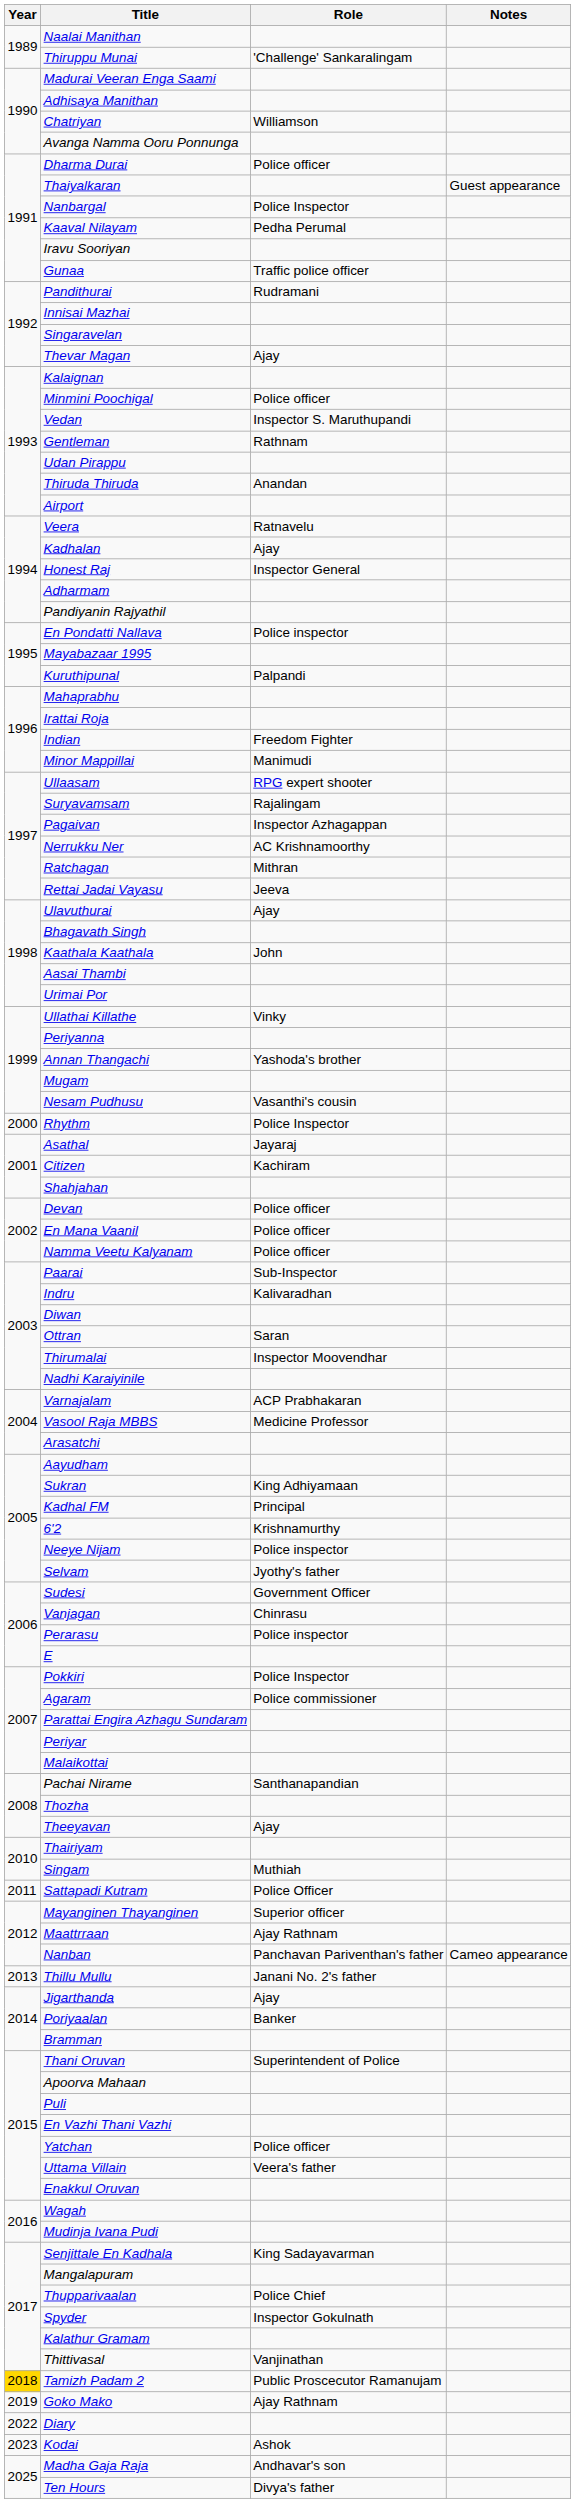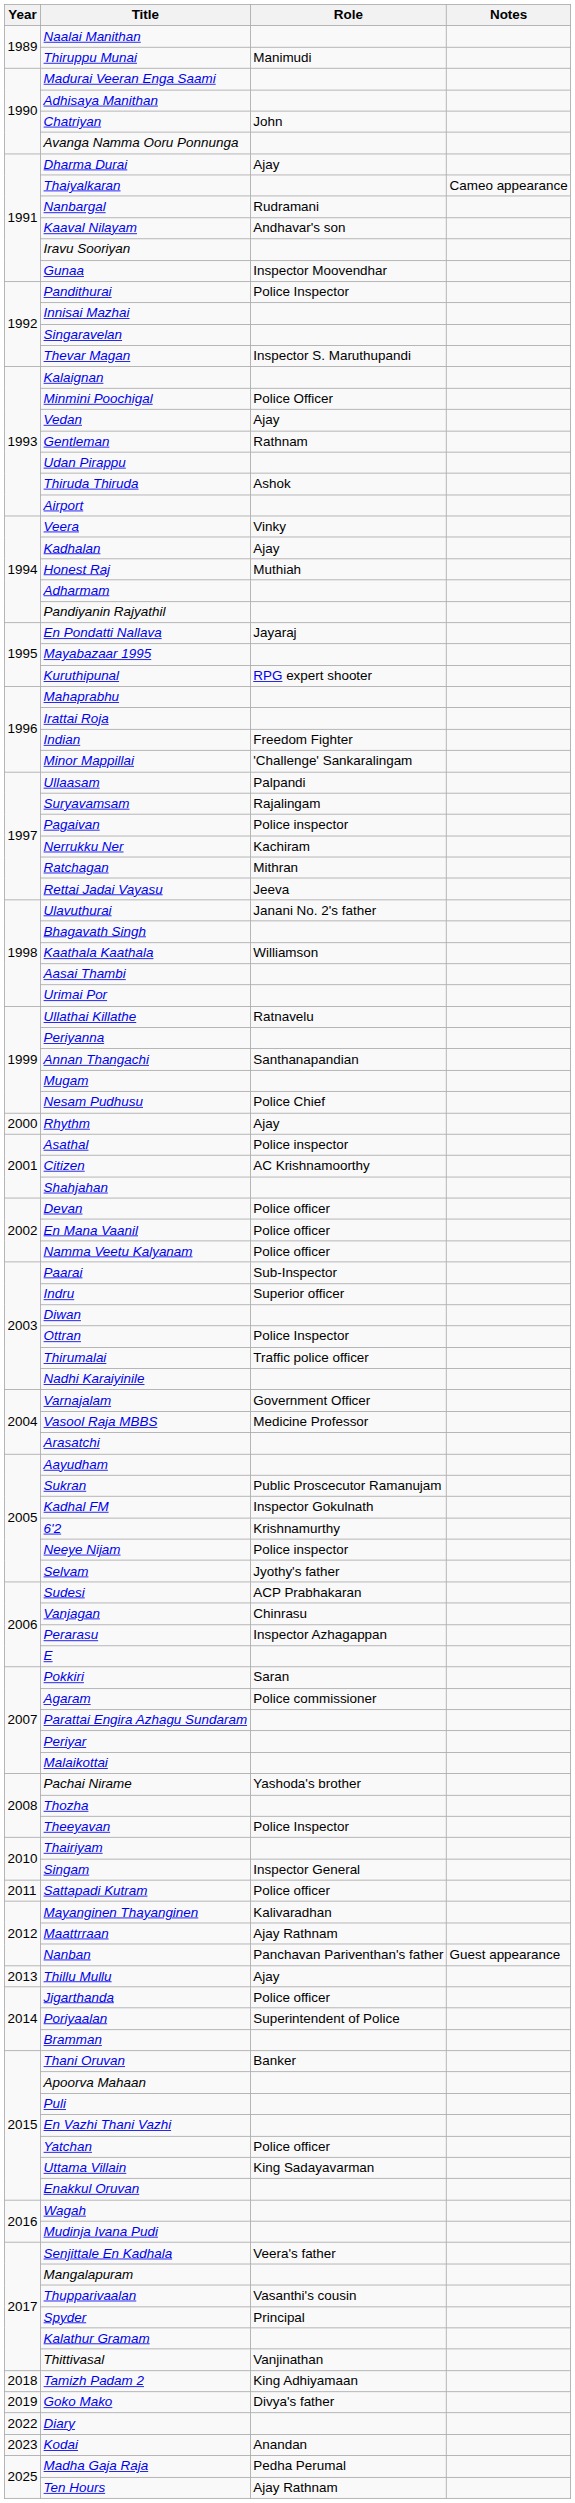Thiruppu Munai | Role: 'Challenge' Sankaralingam -> Manimudi
Chatriyan | Role: Williamson -> John
Dharma Durai | Role: Police officer -> Ajay
Thaiyalkaran | Notes: Guest appearance -> Cameo appearance
Nanbargal | Role: Police Inspector -> Rudramani
Kaaval Nilayam | Role: Pedha Perumal -> Andhavar's son
Gunaa | Role: Traffic police officer -> Inspector Moovendhar
Pandithurai | Role: Rudramani -> Police Inspector
Thevar Magan | Role: Ajay -> Inspector S. Maruthupandi
Minmini Poochigal | Role: Police officer -> Police Officer
Vedan | Role: Inspector S. Maruthupandi -> Ajay
Thiruda Thiruda | Role: Anandan -> Ashok
Veera | Role: Ratnavelu -> Vinky
Honest Raj | Role: Inspector General -> Muthiah
En Pondatti Nallava | Role: Police inspector -> Jayaraj
Kuruthipunal | Role: Palpandi -> RPG expert shooter
Minor Mappillai | Role: Manimudi -> 'Challenge' Sankaralingam
Ullaasam | Role: RPG expert shooter -> Palpandi
Pagaivan | Role: Inspector Azhagappan -> Police inspector
Nerrukku Ner | Role: AC Krishnamoorthy -> Kachiram
Ulavuthurai | Role: Ajay -> Janani No. 2's father
Kaathala Kaathala | Role: John -> Williamson
Ullathai Killathe | Role: Vinky -> Ratnavelu
Annan Thangachi | Role: Yashoda's brother -> Santhanapandian
Nesam Pudhusu | Role: Vasanthi's cousin -> Police Chief
Rhythm | Role: Police Inspector -> Ajay
Asathal | Role: Jayaraj -> Police inspector
Citizen | Role: Kachiram -> AC Krishnamoorthy
Indru | Role: Kalivaradhan -> Superior officer
Ottran | Role: Saran -> Police Inspector
Thirumalai | Role: Inspector Moovendhar -> Traffic police officer
Varnajalam | Role: ACP Prabhakaran -> Government Officer
Sukran | Role: King Adhiyamaan -> Public Proscecutor Ramanujam
Kadhal FM | Role: Principal -> Inspector Gokulnath
Sudesi | Role: Government Officer -> ACP Prabhakaran
Perarasu | Role: Police inspector -> Inspector Azhagappan
Pokkiri | Role: Police Inspector -> Saran
Pachai Nirame | Role: Santhanapandian -> Yashoda's brother
Theeyavan | Role: Ajay -> Police Inspector
Singam | Role: Muthiah -> Inspector General
Sattapadi Kutram | Role: Police Officer -> Police officer
Mayanginen Thayanginen | Role: Superior officer -> Kalivaradhan
Nanban | Notes: Cameo appearance -> Guest appearance
Thillu Mullu | Role: Janani No. 2's father -> Ajay
Jigarthanda | Role: Ajay -> Police officer
Poriyaalan | Role: Banker -> Superintendent of Police
Thani Oruvan | Role: Superintendent of Police -> Banker
Uttama Villain | Role: Veera's father -> King Sadayavarman
Senjittale En Kadhala | Role: King Sadayavarman -> Veera's father
Thupparivaalan | Role: Police Chief -> Vasanthi's cousin
Spyder | Role: Inspector Gokulnath -> Principal
Tamizh Padam 2 | Year: gold background -> no background
Tamizh Padam 2 | Role: Public Proscecutor Ramanujam -> King Adhiyamaan
Goko Mako | Role: Ajay Rathnam -> Divya's father
Kodai | Role: Ashok -> Anandan
Madha Gaja Raja | Role: Andhavar's son -> Pedha Perumal
Ten Hours | Role: Divya's father -> Ajay Rathnam
